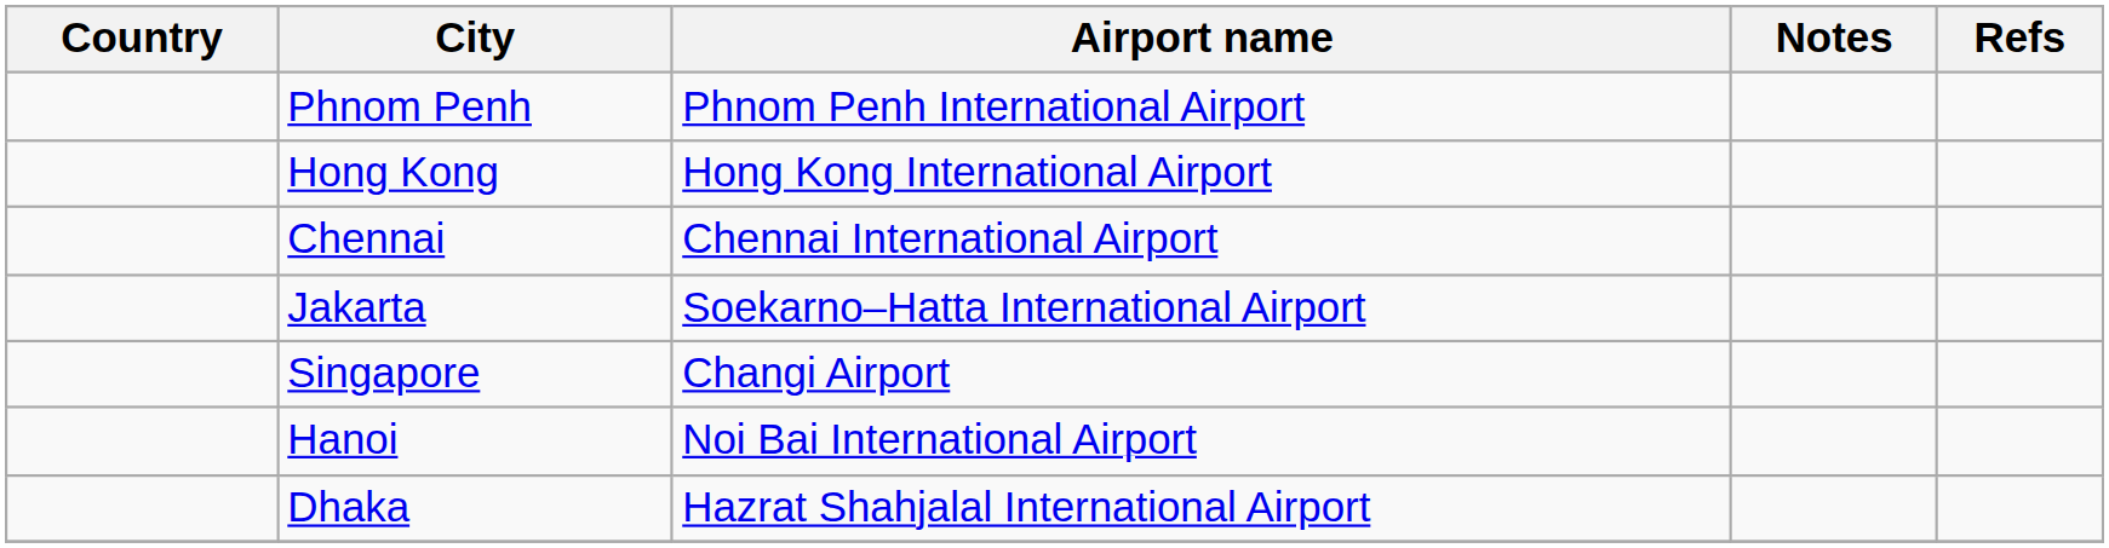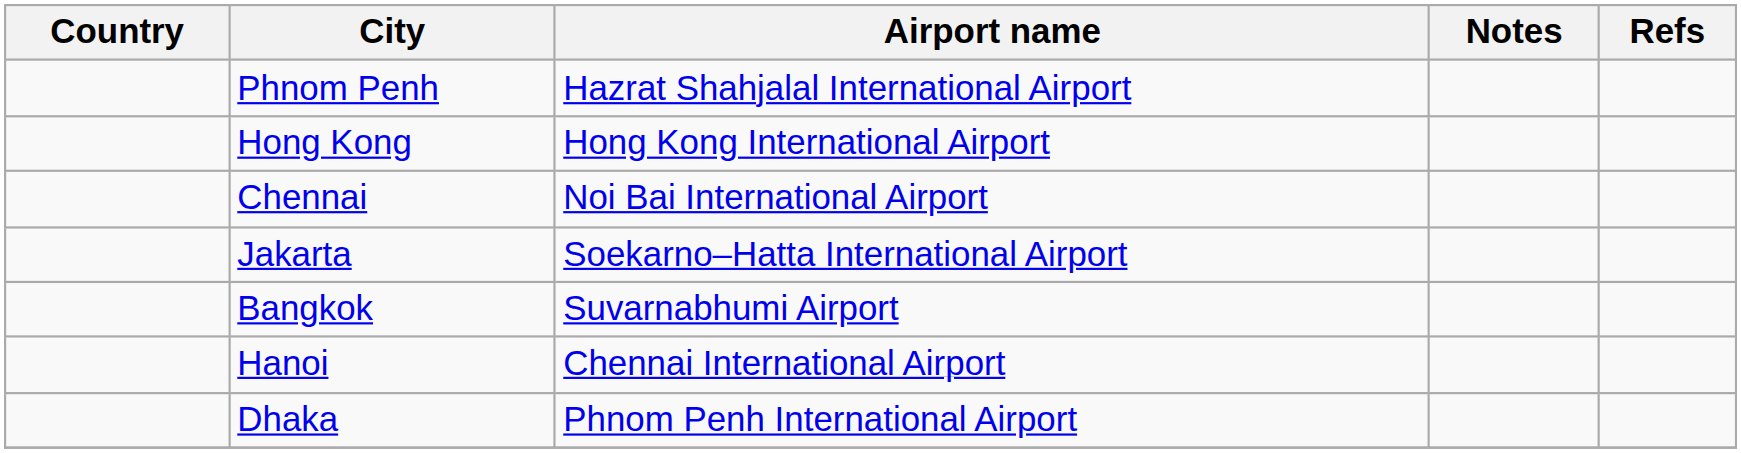Phnom Penh | Airport name: Phnom Penh International Airport -> Hazrat Shahjalal International Airport
Chennai | Airport name: Chennai International Airport -> Noi Bai International Airport
- row: Singapore | Changi Airport
+ row: Bangkok | Suvarnabhumi Airport
Hanoi | Airport name: Noi Bai International Airport -> Chennai International Airport
Dhaka | Airport name: Hazrat Shahjalal International Airport -> Phnom Penh International Airport
